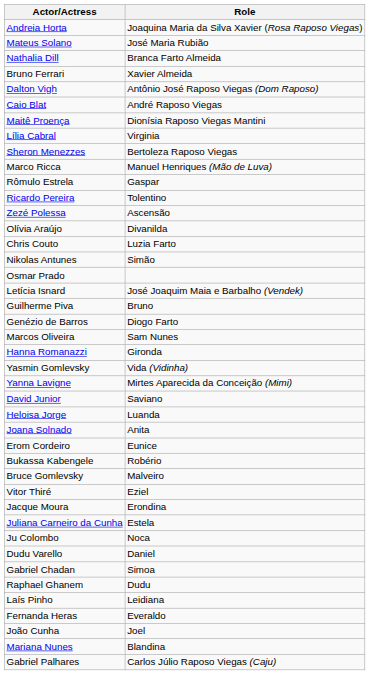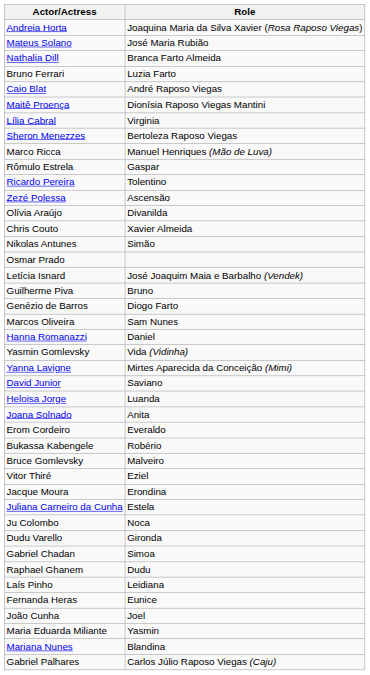Bruno Ferrari | Role: Xavier Almeida -> Luzia Farto
- row: Dalton Vigh | Antônio José Raposo Viegas (Dom Raposo)
Chris Couto | Role: Luzia Farto -> Xavier Almeida
Hanna Romanazzi | Role: Gironda -> Daniel
Erom Cordeiro | Role: Eunice -> Everaldo
Dudu Varello | Role: Daniel -> Gironda
Fernanda Heras | Role: Everaldo -> Eunice
+ row: Maria Eduarda Miliante | Yasmin
